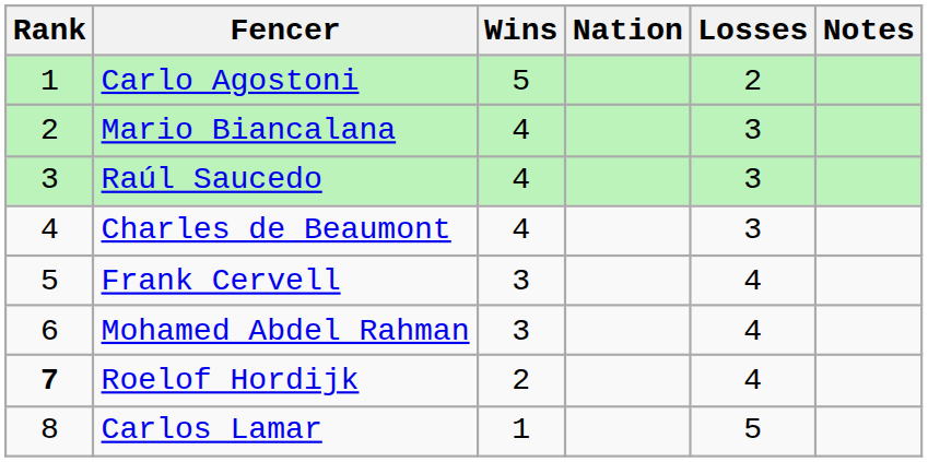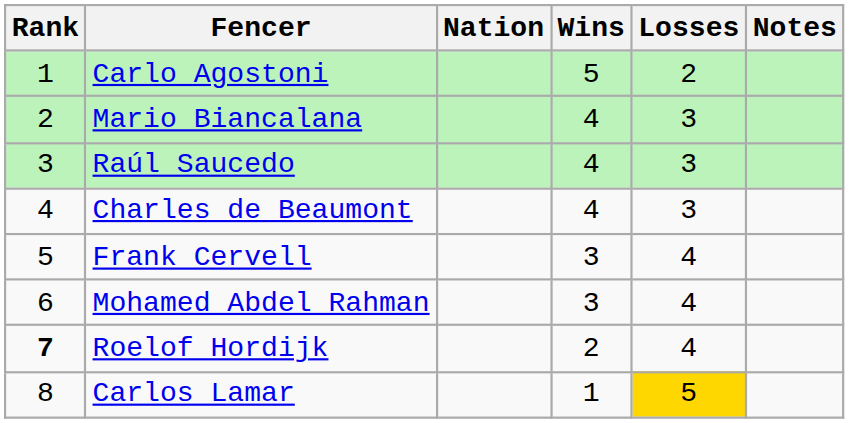columns swapped: Nation <-> Wins
Carlos Lamar | Losses: no background -> gold background
